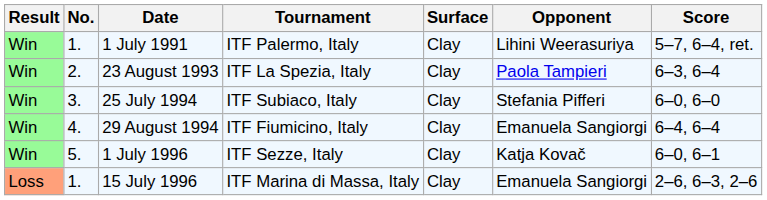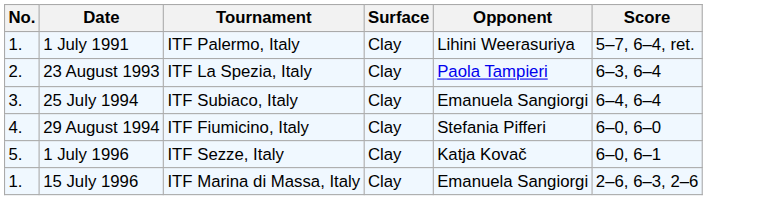- column: Result | Win | Win | Win | Win | Win | Loss
25 July 1994 | Opponent: Stefania Pifferi -> Emanuela Sangiorgi
25 July 1994 | Score: 6–0, 6–0 -> 6–4, 6–4
29 August 1994 | Opponent: Emanuela Sangiorgi -> Stefania Pifferi
29 August 1994 | Score: 6–4, 6–4 -> 6–0, 6–0
